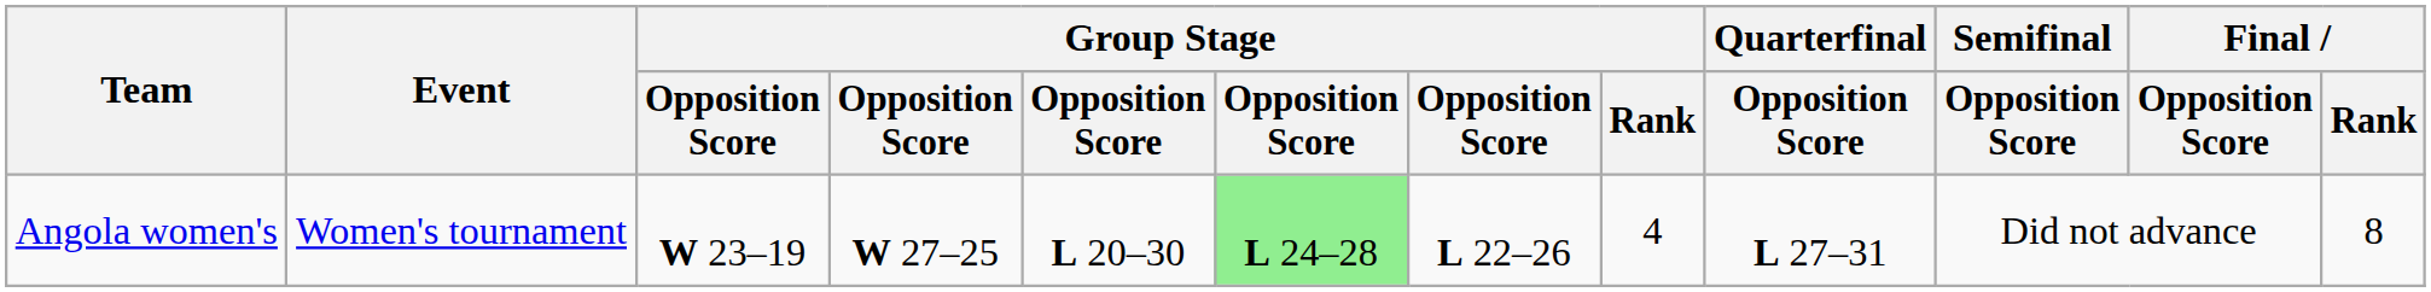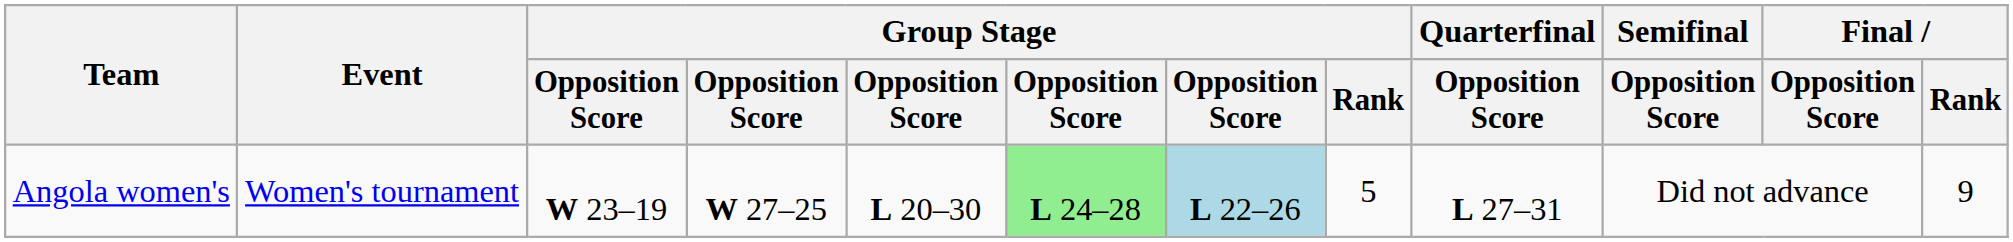Angola women's | column 7: no background -> lightblue background
Angola women's | Group Stage / Rank: 4 -> 5
Angola women's | Final / Rank: 8 -> 9
